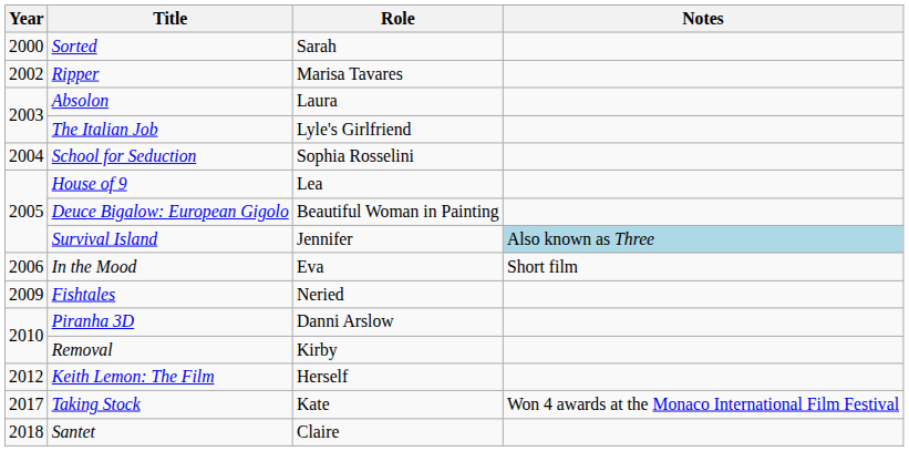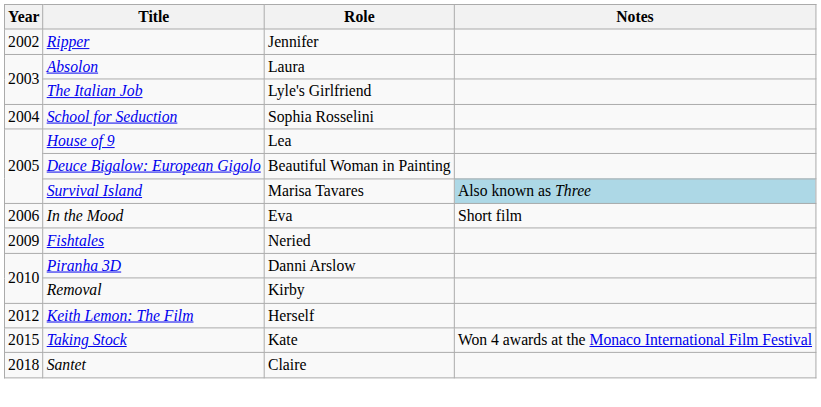- row: 2000 | Sorted | Sarah
Ripper | Role: Marisa Tavares -> Jennifer
Survival Island | Role: Jennifer -> Marisa Tavares
Taking Stock | Year: 2017 -> 2015
